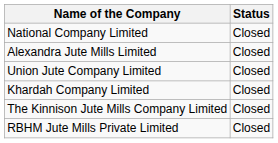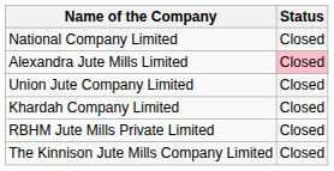Alexandra Jute Mills Limited | Status: no background -> pink background
rows swapped: The Kinnison Jute Mills Company Limited <-> RBHM Jute Mills Private Limited
